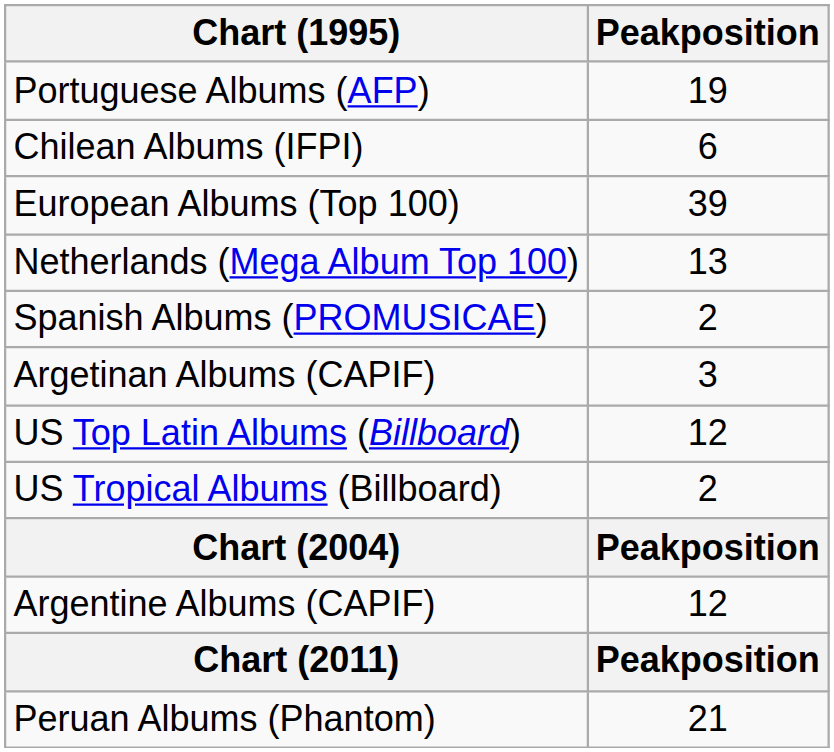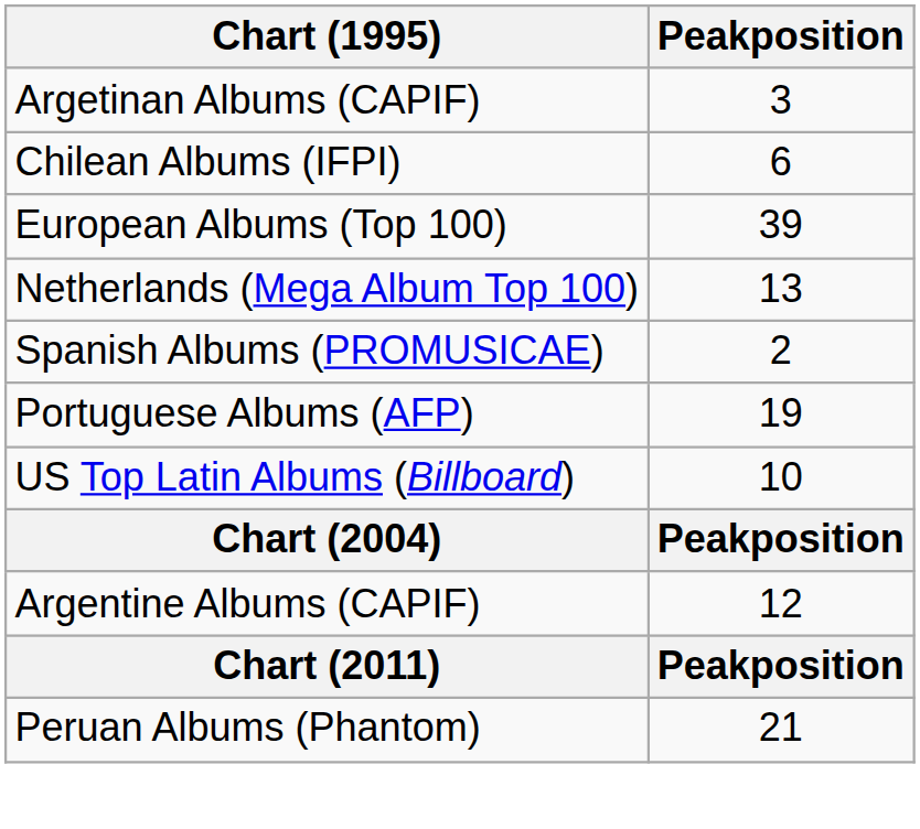rows swapped: Argetinan Albums (CAPIF) <-> Portuguese Albums (AFP)
US Top Latin Albums (Billboard) | Peakposition: 12 -> 10
- row: US Tropical Albums (Billboard) | 2
